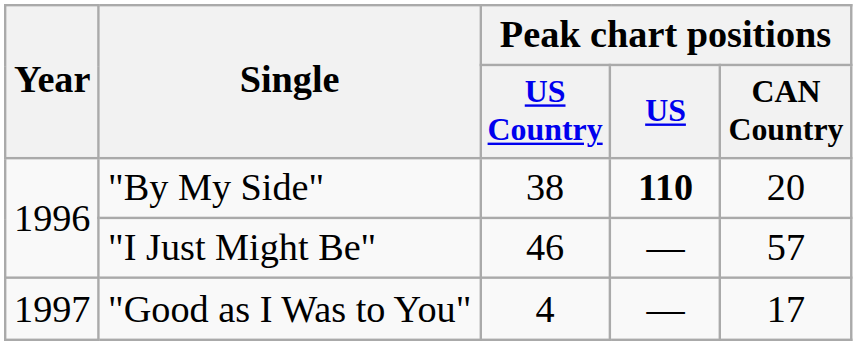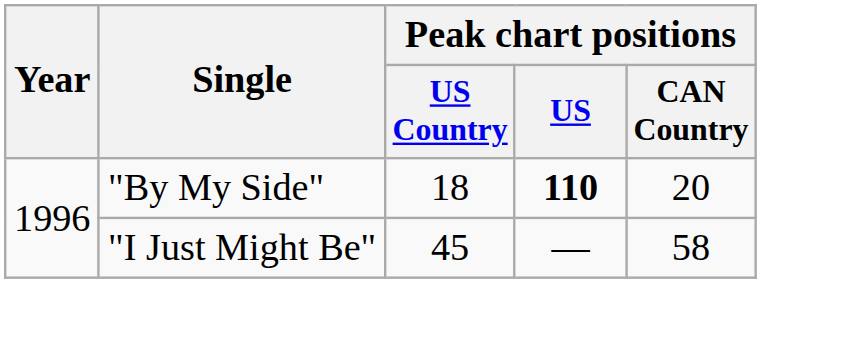"By My Side" | Peak chart positions / US Country: 38 -> 18
"I Just Might Be" | Peak chart positions / US Country: 46 -> 45
"I Just Might Be" | Peak chart positions / CAN Country: 57 -> 58
- row: 1997 | "Good as I Was to You" | 4 | — | 17
